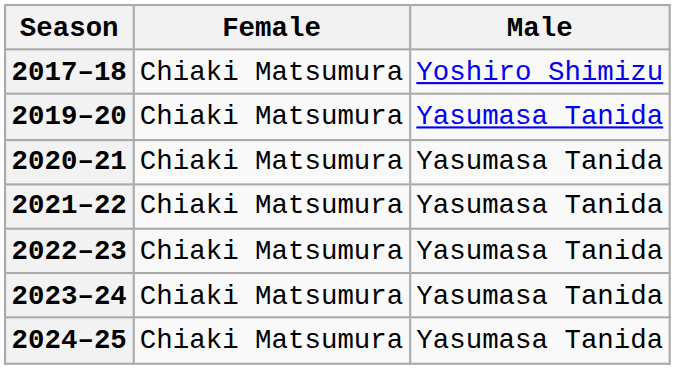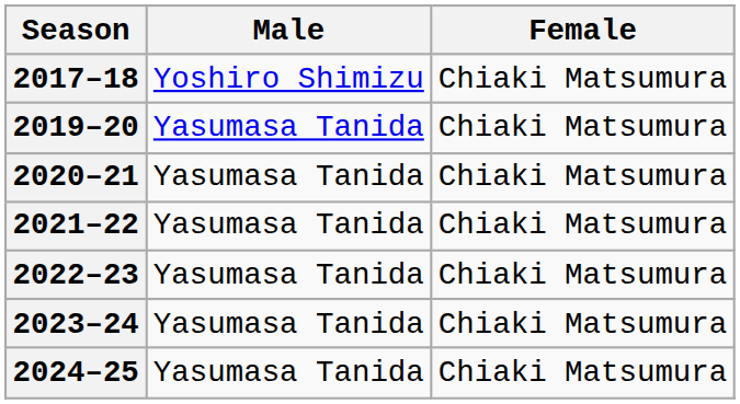columns swapped: Female <-> Male
